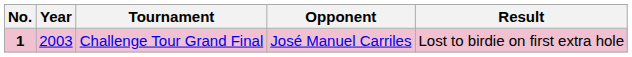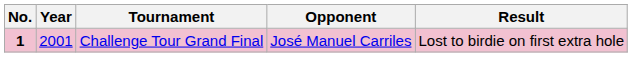Challenge Tour Grand Final | Year: 2003 -> 2001
